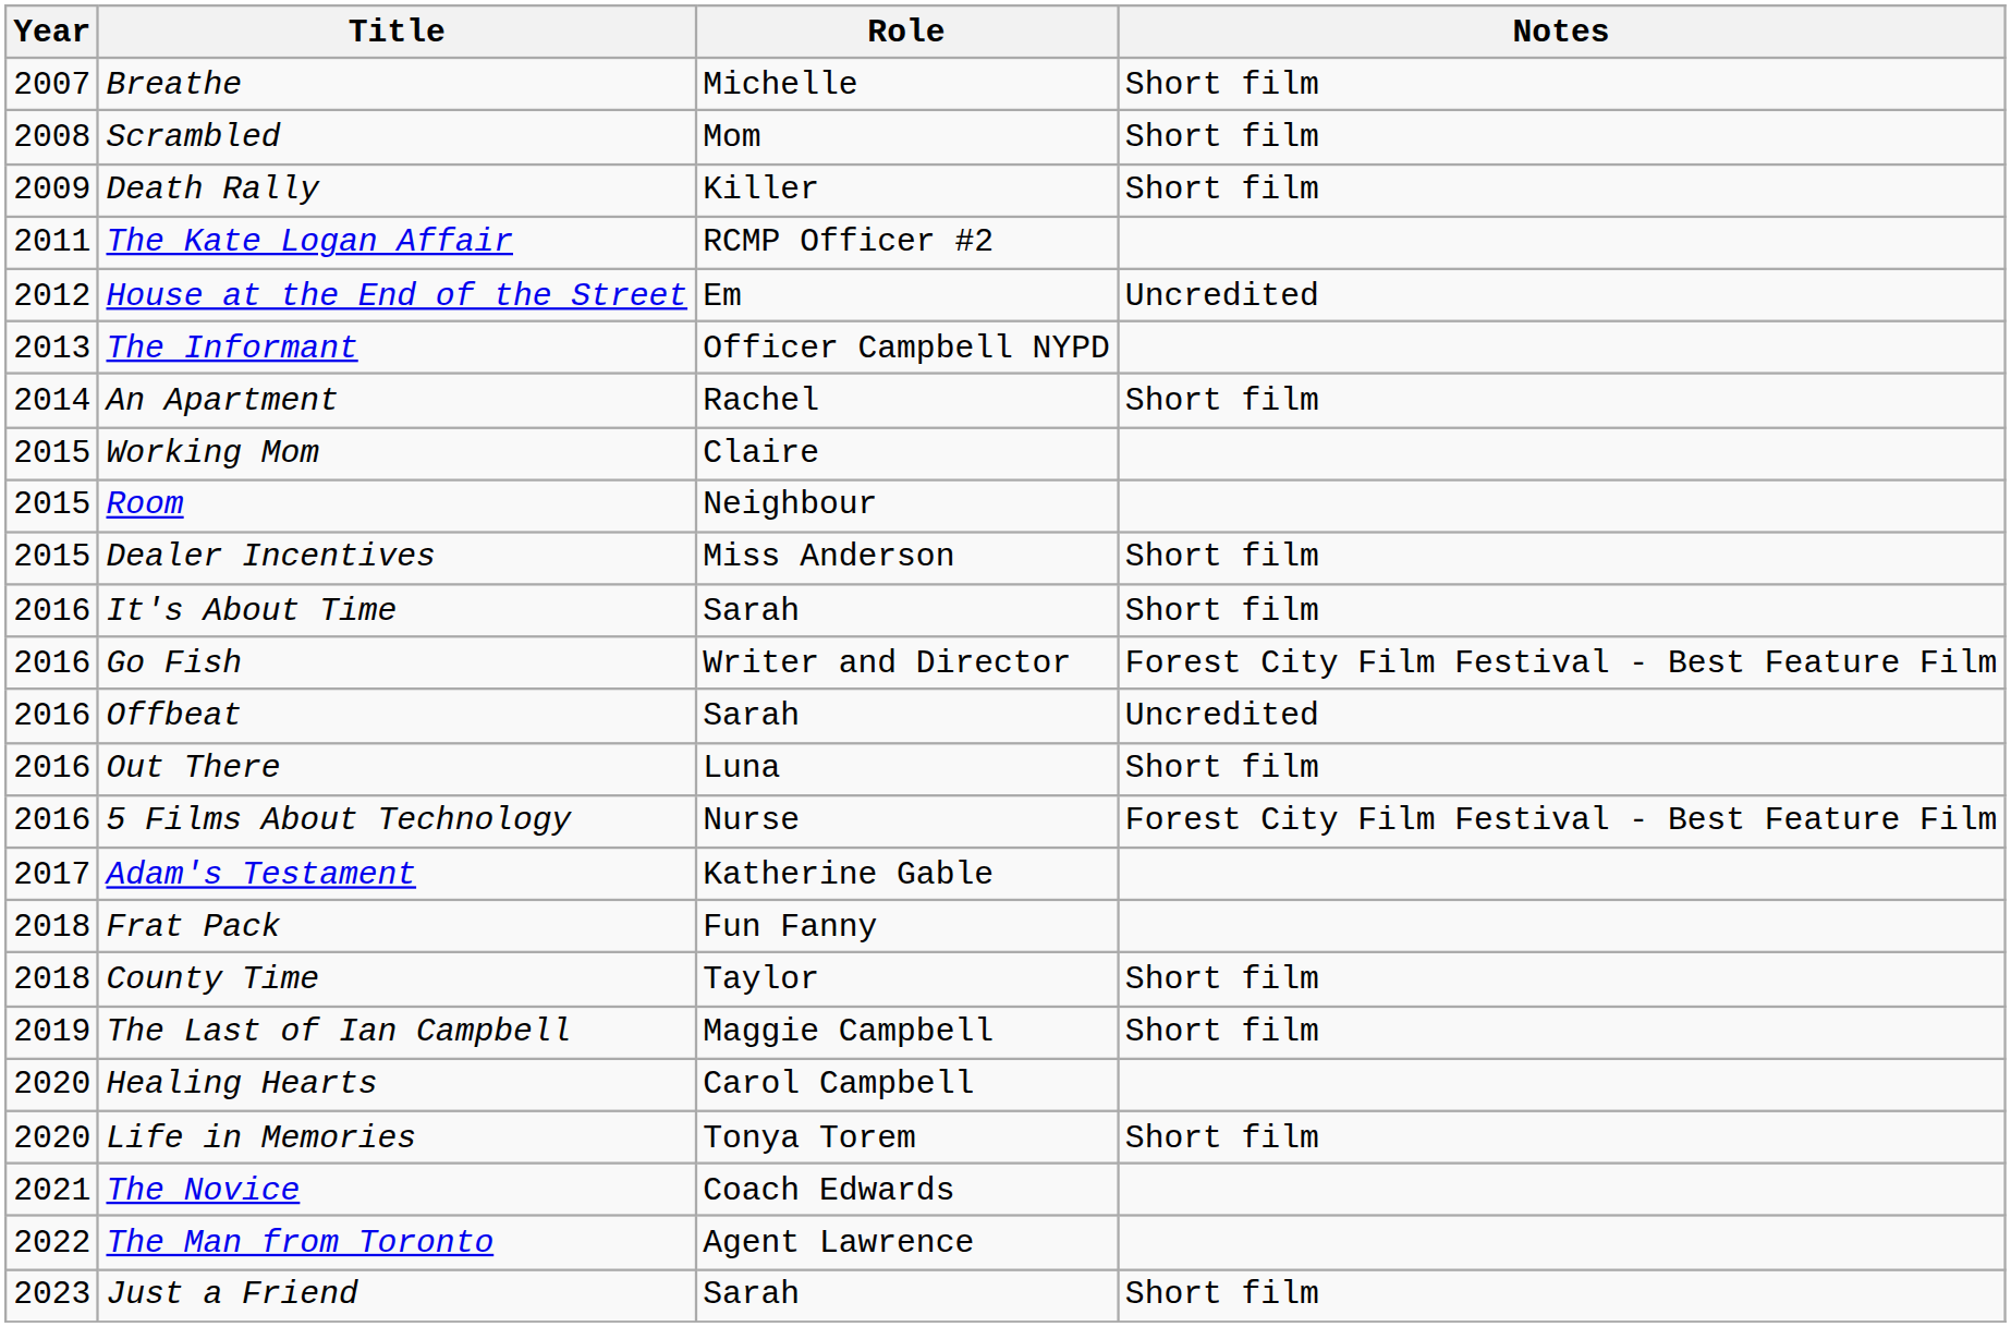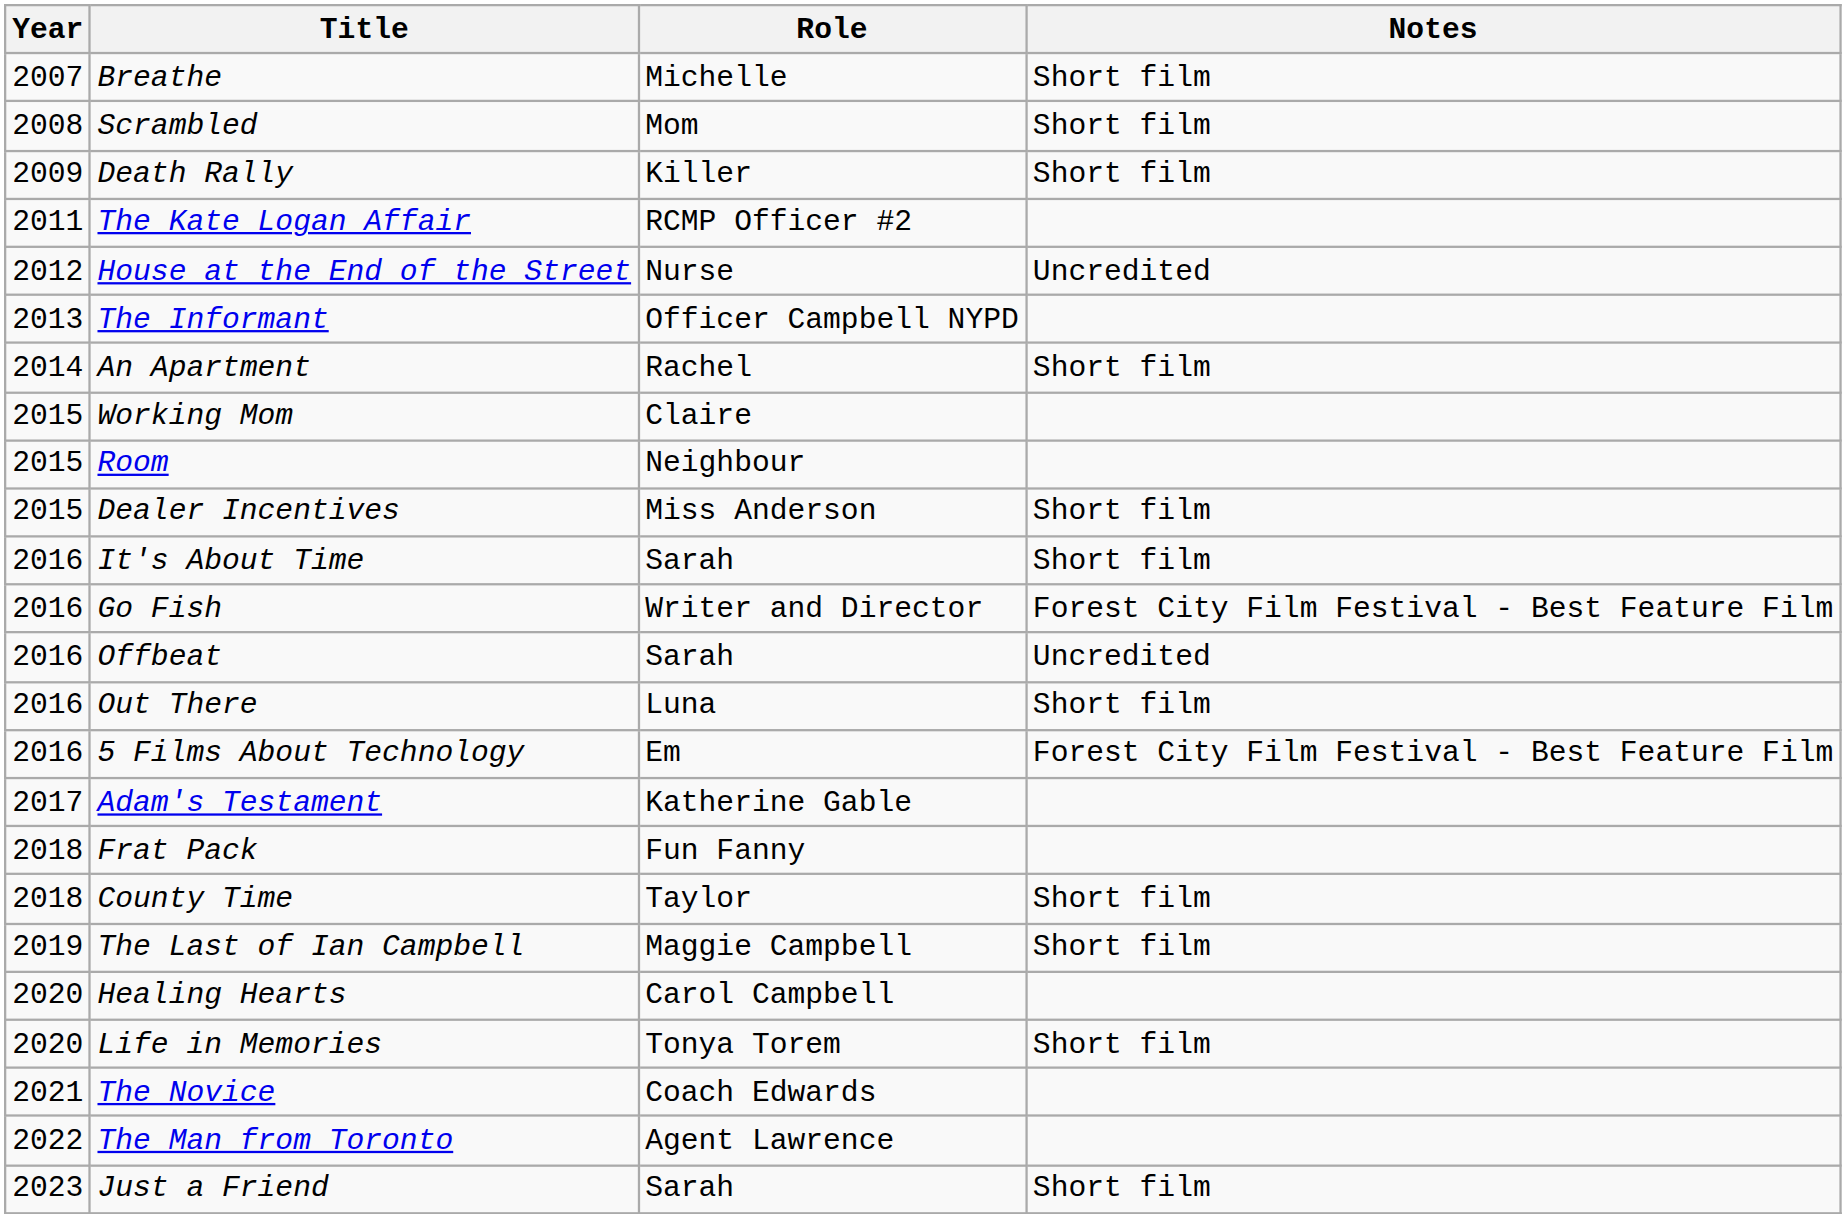House at the End of the Street | Role: Em -> Nurse
5 Films About Technology | Role: Nurse -> Em
